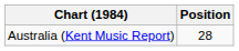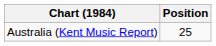Australia (Kent Music Report) | Position: 28 -> 25
